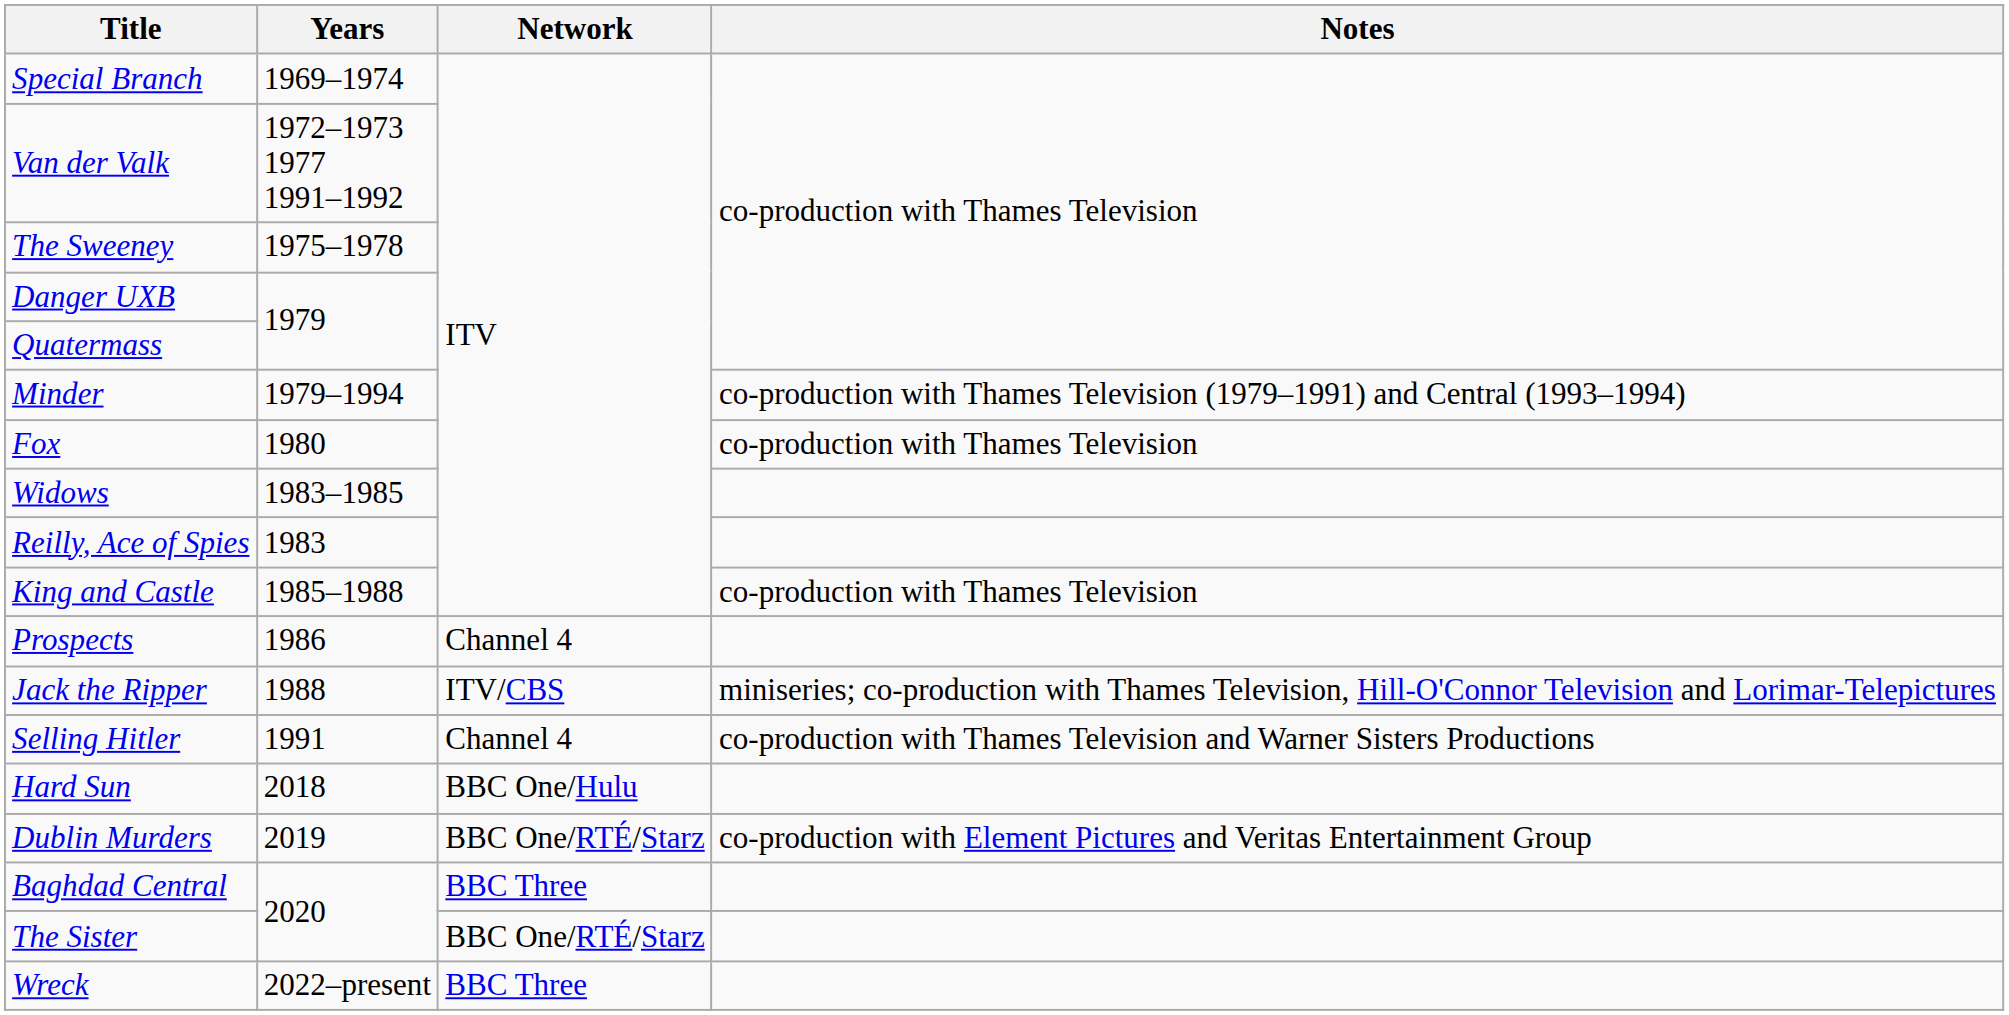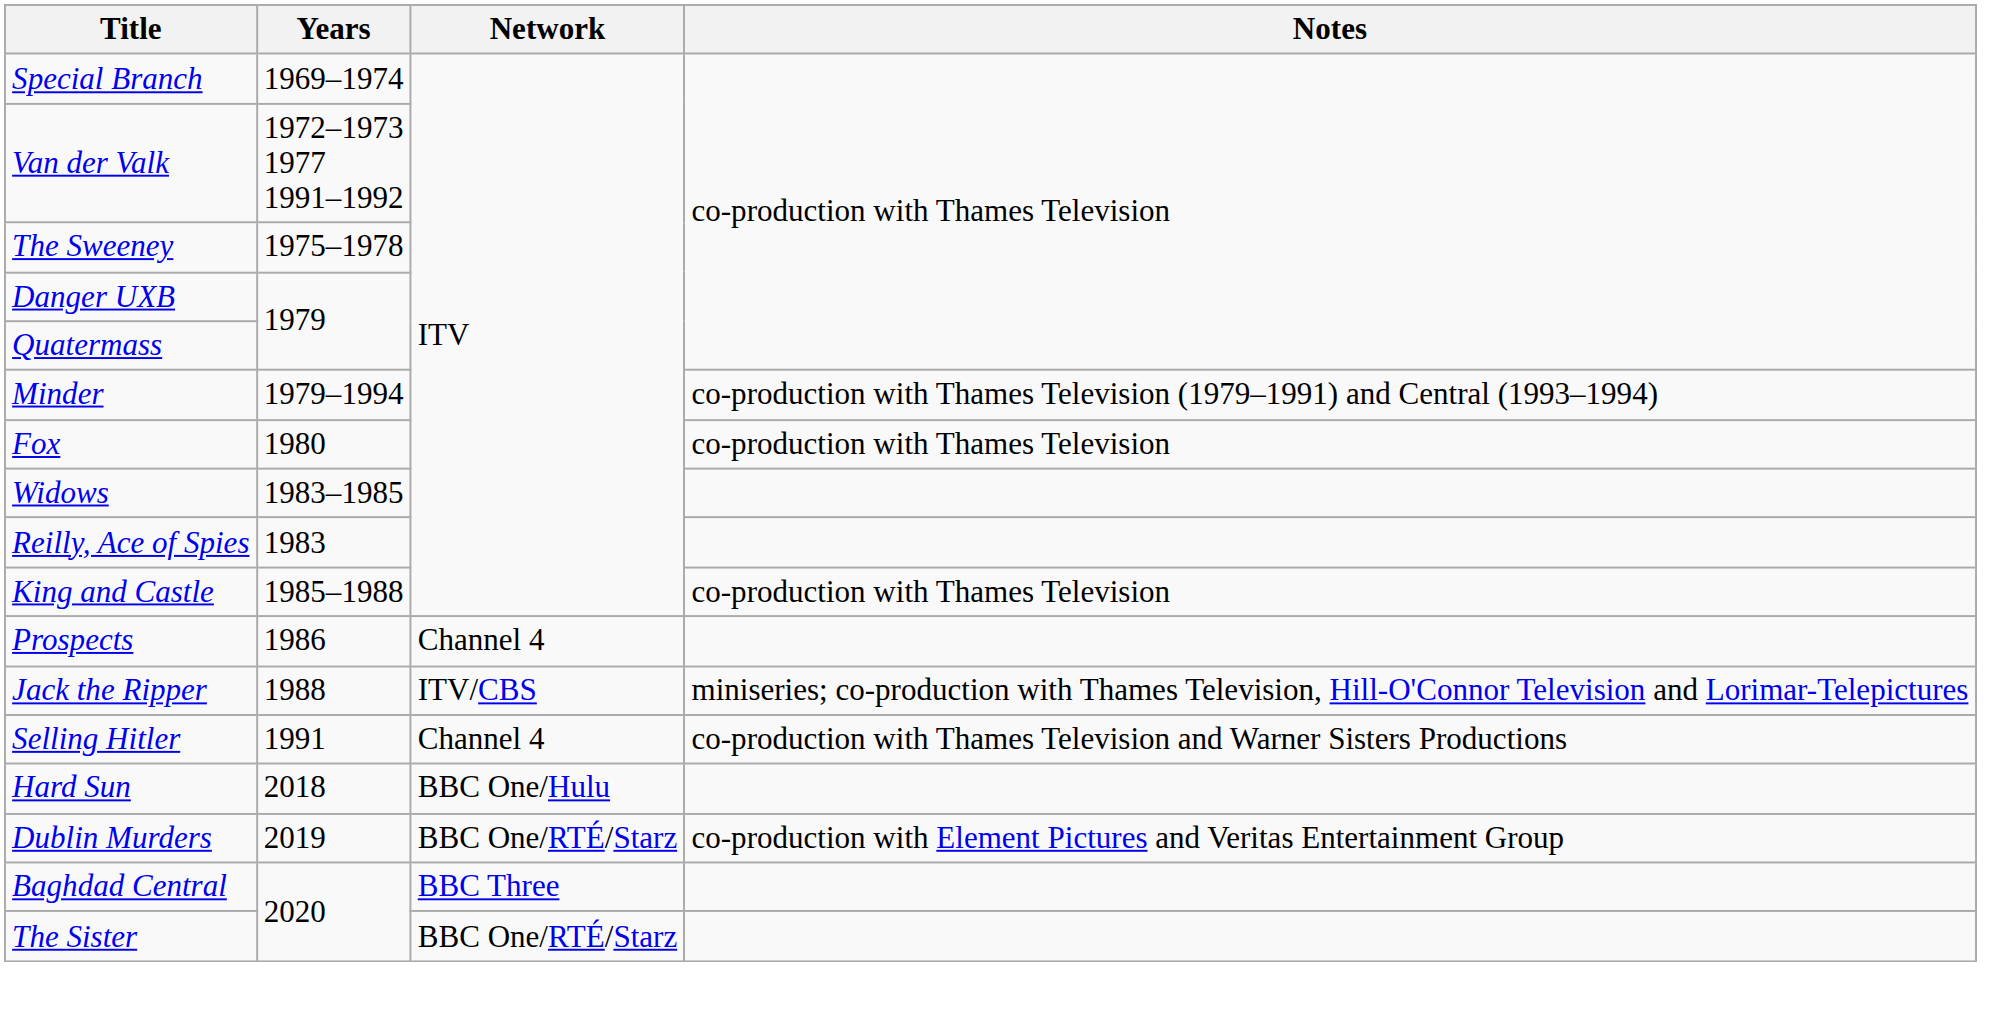- row: Wreck | 2022–present | BBC Three
